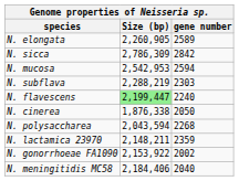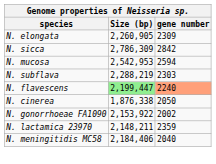N. elongata | gene number: 2589 -> 2309
N. flavescens | gene number: no background -> lightsalmon background
- row: N. polysaccharea | 2,043,594 | 2268
rows swapped: N. lactamica 23970 <-> N. gonorrhoeae FA1090
